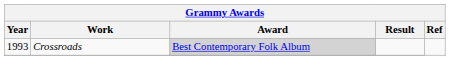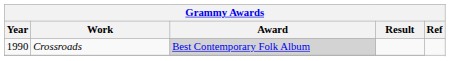Crossroads | Year: 1993 -> 1990
